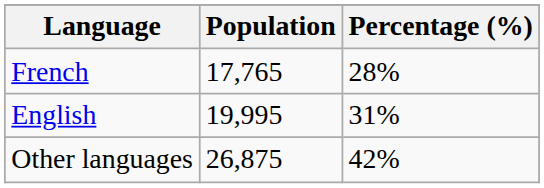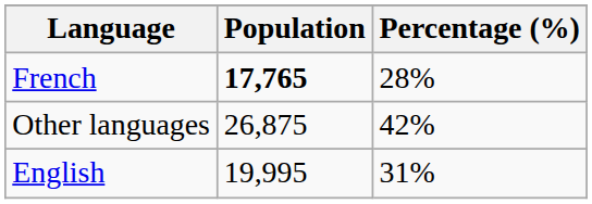French | Population: normal -> bold
rows swapped: English <-> Other languages
